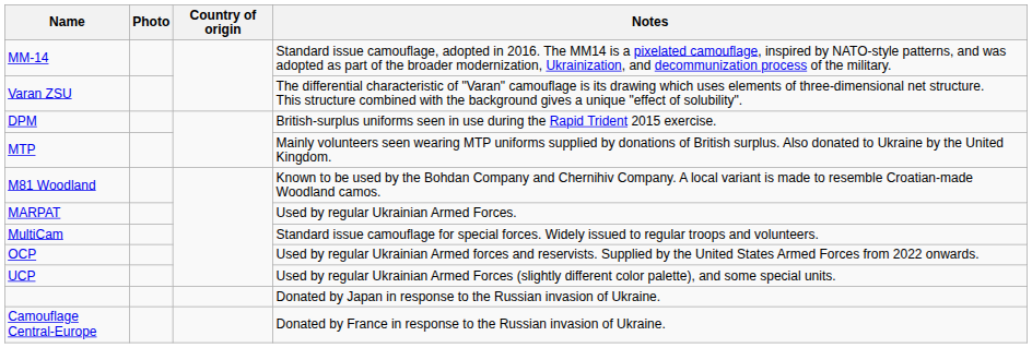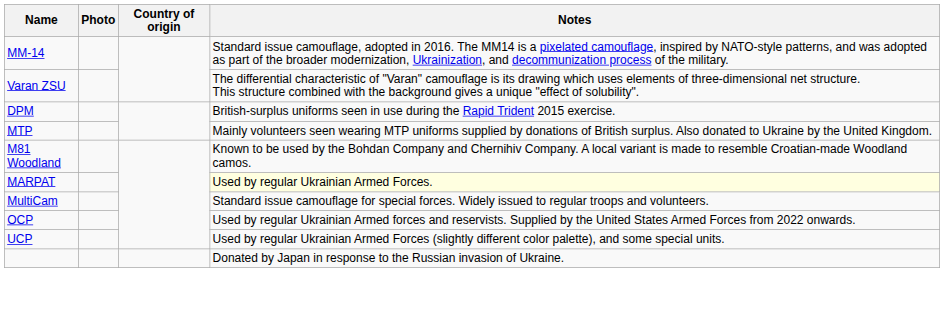MARPAT | Notes: no background -> lightyellow background
- row: Camouflage Central-Europe | Donated by France in response to the Russian invasion of Ukraine.
